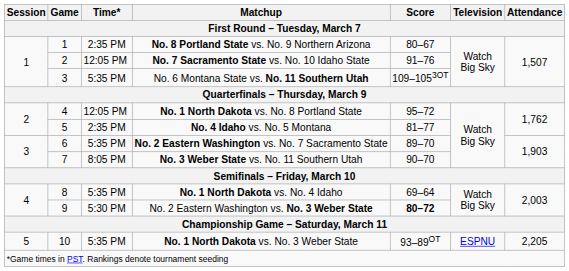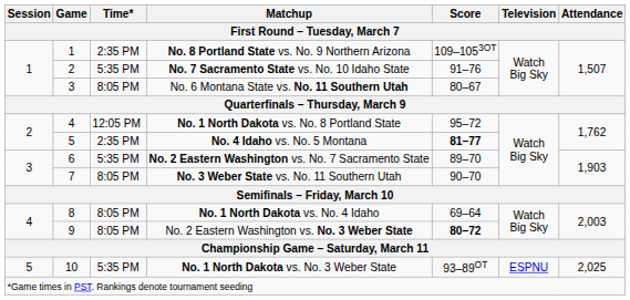No. 8 Portland State vs. No. 9 Northern Arizona | Score: 80–67 -> 109–1053OT
No. 7 Sacramento State vs. No. 10 Idaho State | Time*: 12:05 PM -> 5:35 PM
No. 6 Montana State vs. No. 11 Southern Utah | Time*: 5:35 PM -> 8:05 PM
No. 6 Montana State vs. No. 11 Southern Utah | Score: 109–1053OT -> 80–67
No. 4 Idaho vs. No. 5 Montana | Score: normal -> bold
No. 1 North Dakota vs. No. 4 Idaho | Time*: 5:35 PM -> 8:05 PM
No. 2 Eastern Washington vs. No. 3 Weber State | Time*: 5:30 PM -> 8:05 PM
No. 1 North Dakota vs. No. 3 Weber State | Attendance: 2,205 -> 2,025
